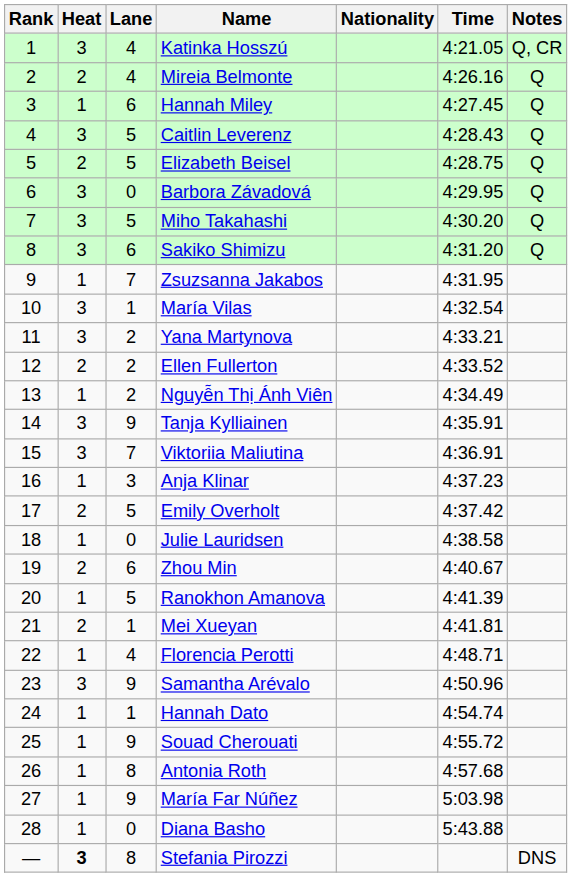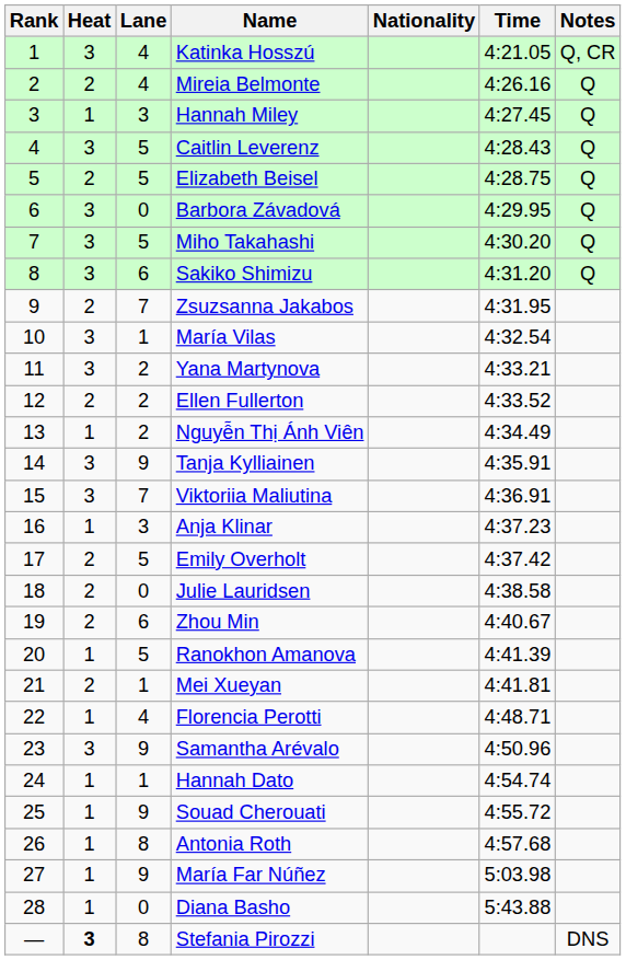Hannah Miley | Lane: 6 -> 3
Zsuzsanna Jakabos | Heat: 1 -> 2
Julie Lauridsen | Heat: 1 -> 2
